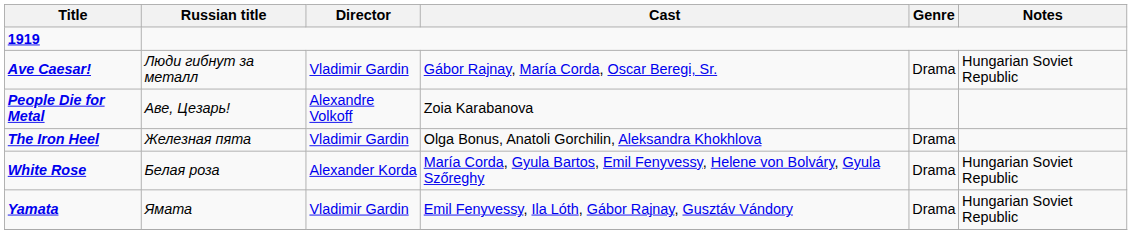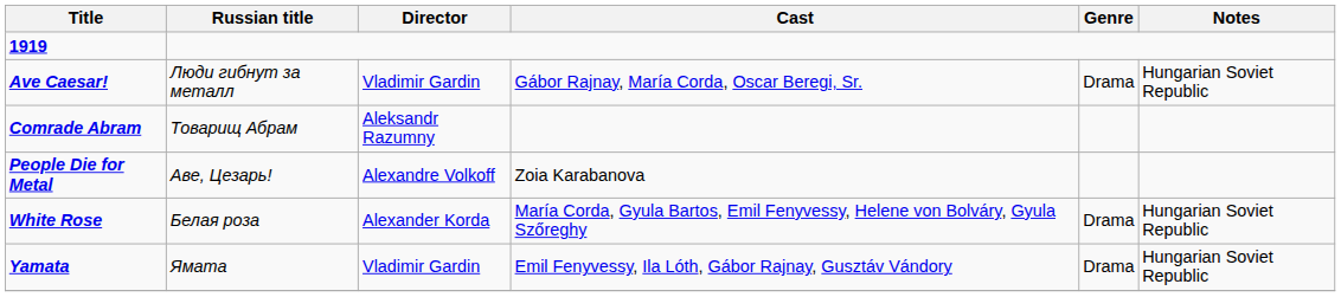+ row: Comrade Abram | Товарищ Абрам | Aleksandr Razumny
- row: The Iron Heel | Железная пята | Vladimir Gardin | Olga Bonus, Anatoli Gorchilin, Aleksandra Khokhlova | Drama
